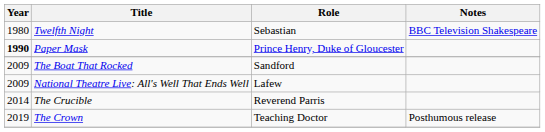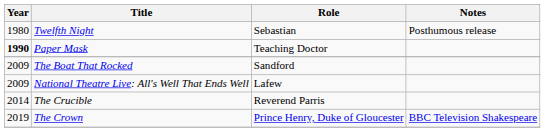Twelfth Night | Notes: BBC Television Shakespeare -> Posthumous release
Paper Mask | Role: Prince Henry, Duke of Gloucester -> Teaching Doctor
The Crown | Role: Teaching Doctor -> Prince Henry, Duke of Gloucester
The Crown | Notes: Posthumous release -> BBC Television Shakespeare
